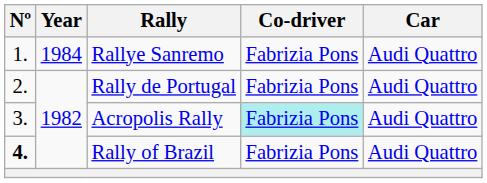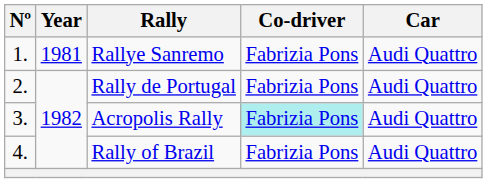Rallye Sanremo | Year: 1984 -> 1981
Rally of Brazil | Nº: bold -> normal
